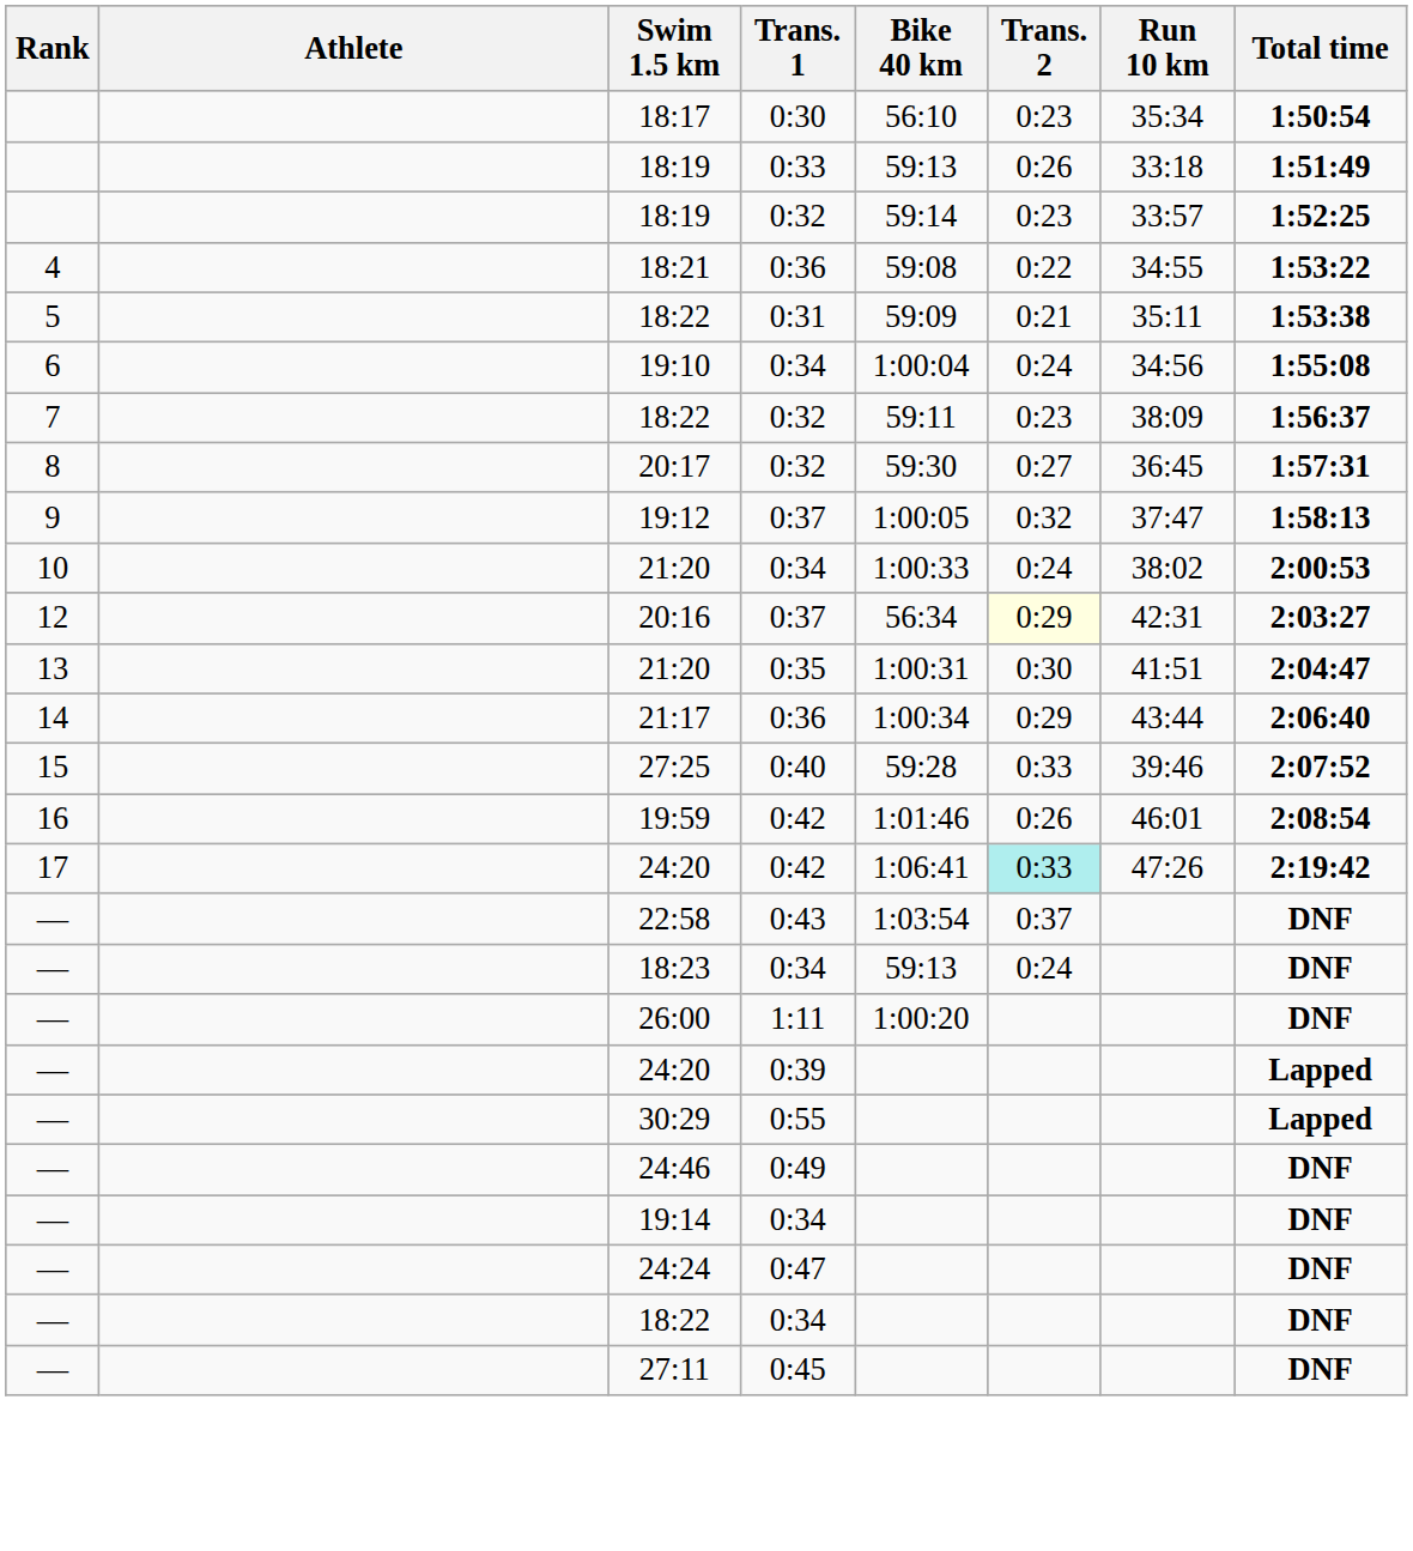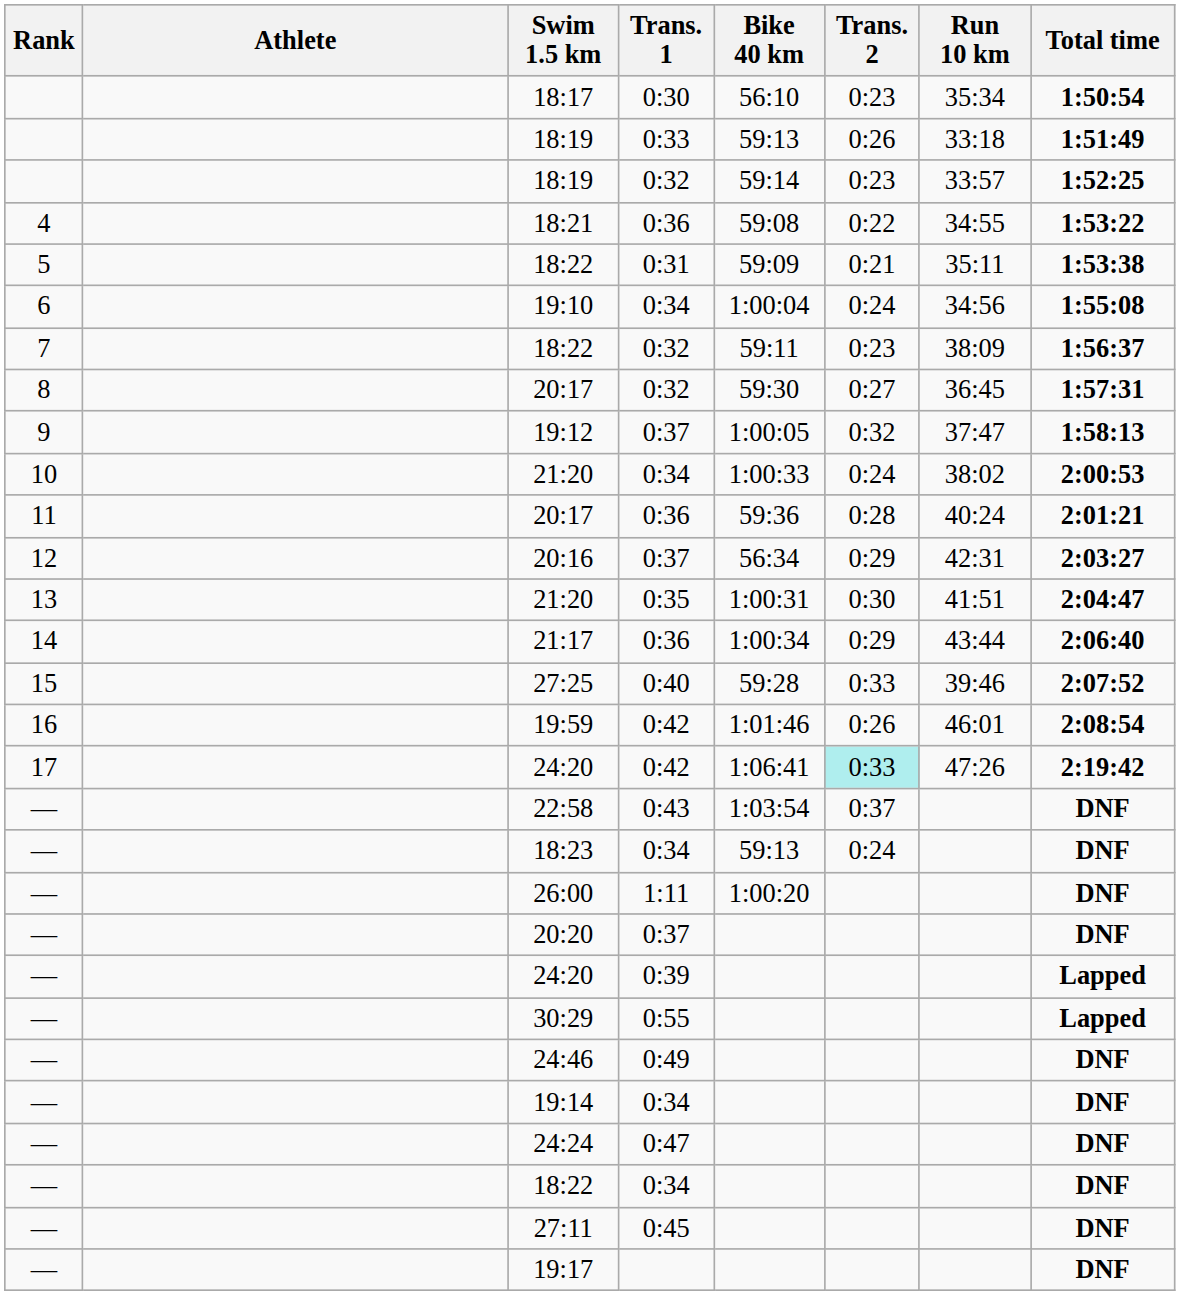+ row: 11 | 20:17 | 0:36 | 59:36 | 0:28 | 40:24 | 2:01:21
20:16 | Trans. 2: lightyellow background -> no background
+ row: — | 20:20 | 0:37 | DNF
+ row: — | 19:17 | DNF
